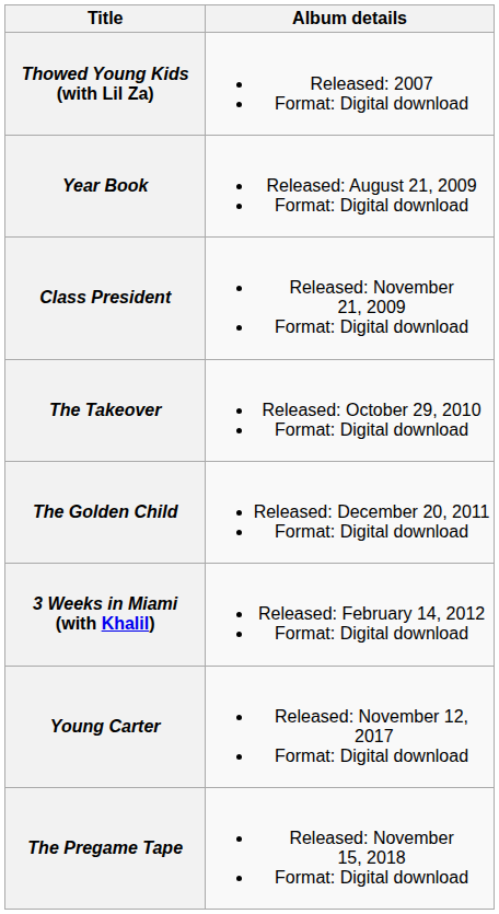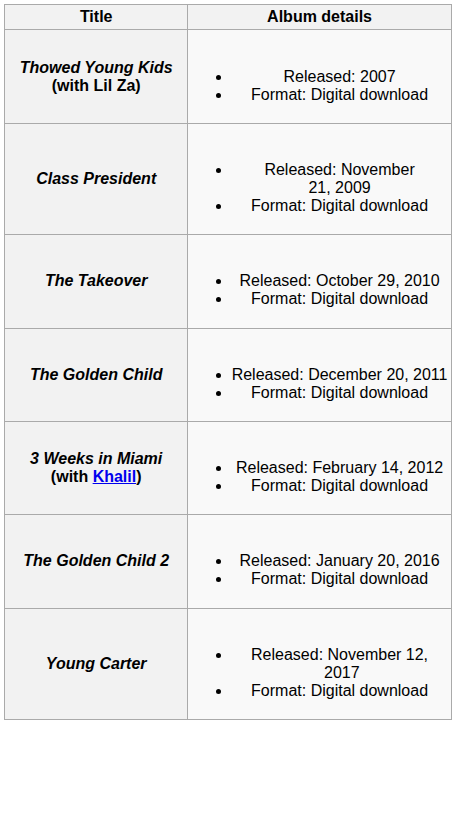- row: Year Book | Released: August 21, 2009 Format: Digital download
+ row: The Golden Child 2 | Released: January 20, 2016 Format: Digital download
- row: The Pregame Tape | Released: November 15, 2018 Format: Digital download
